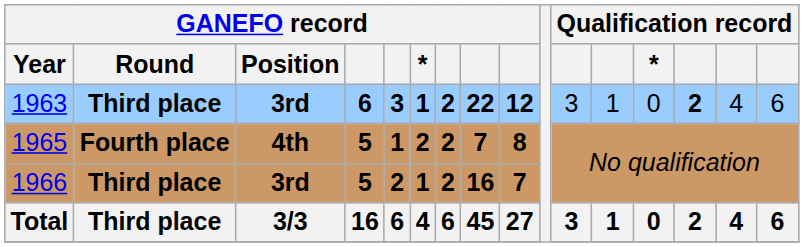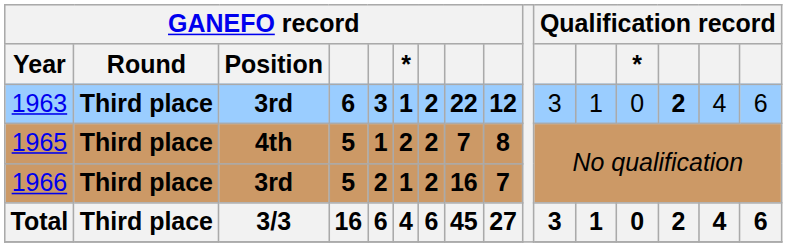1965 | GANEFO record / Round: Fourth place -> Third place
